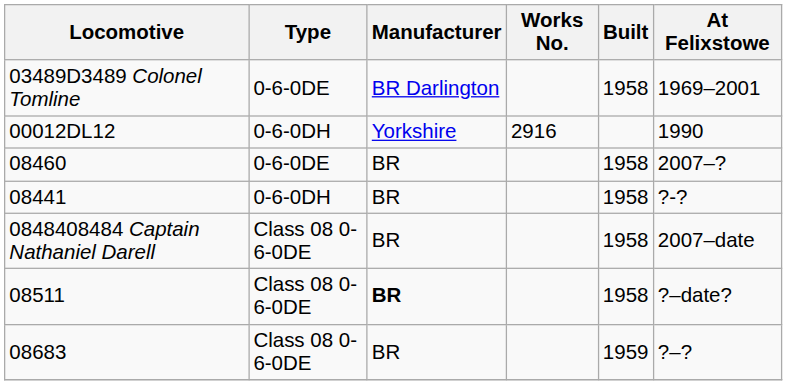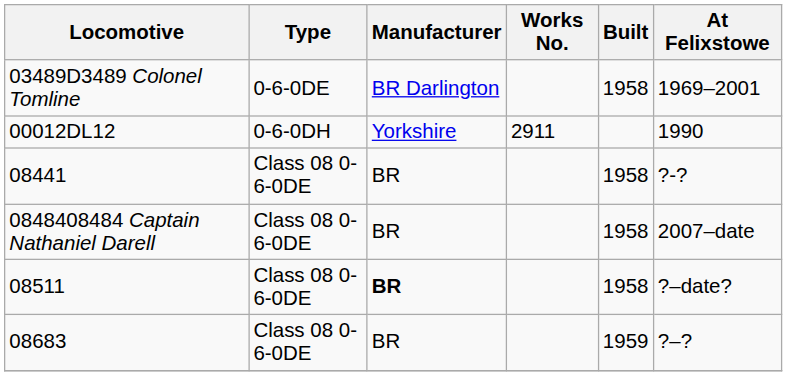00012DL12 | Works No.: 2916 -> 2911
- row: 08460 | 0-6-0DE | BR | 1958 | 2007–?
08441 | Type: 0-6-0DH -> Class 08 0-6-0DE
